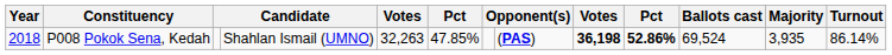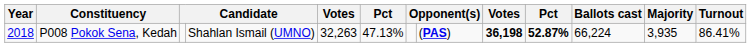P008 Pokok Sena, Kedah | column 6: 47.85% -> 47.13%
P008 Pokok Sena, Kedah | column 10: 52.86% -> 52.87%
P008 Pokok Sena, Kedah | Ballots cast: 69,524 -> 66,224
P008 Pokok Sena, Kedah | Turnout: 86.14% -> 86.41%
